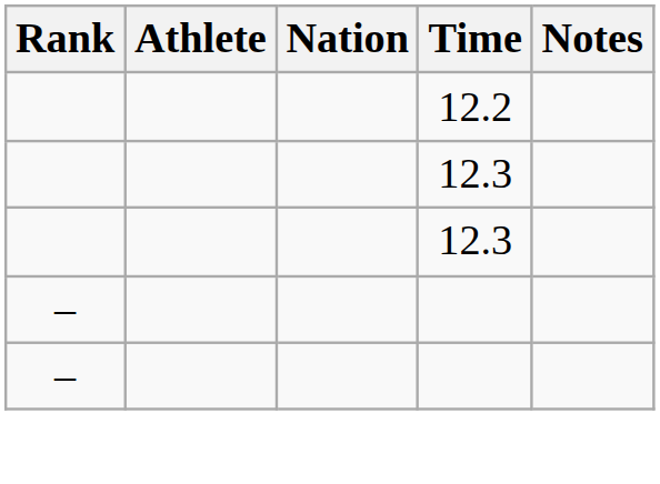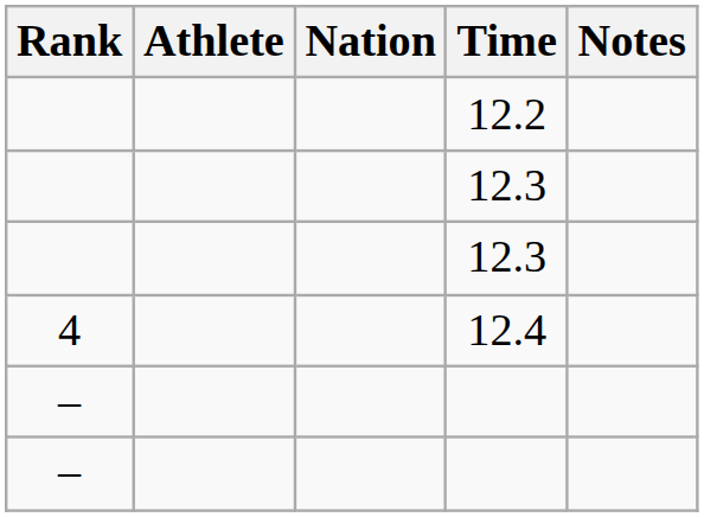+ row: 4 | 12.4
